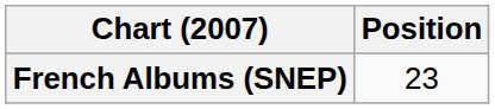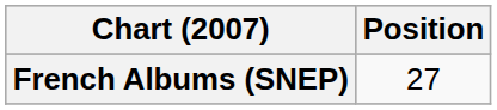French Albums (SNEP) | Position: 23 -> 27
